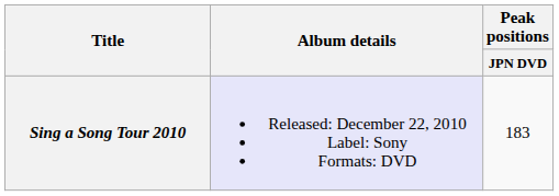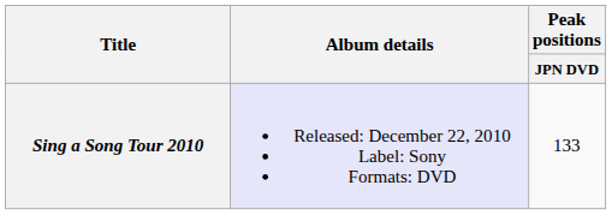Sing a Song Tour 2010 | Peak positions / JPN DVD: 183 -> 133
